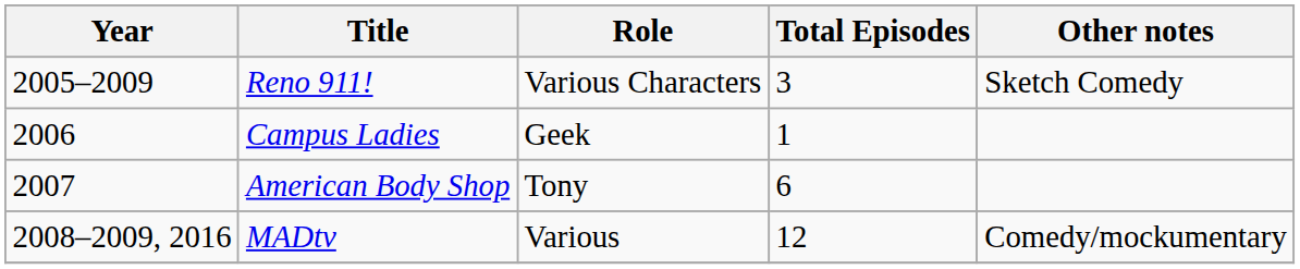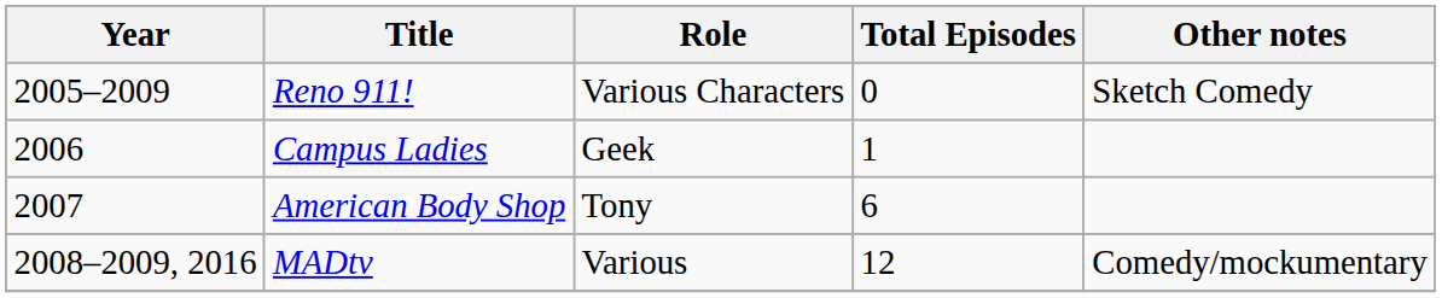Reno 911! | Total Episodes: 3 -> 0
